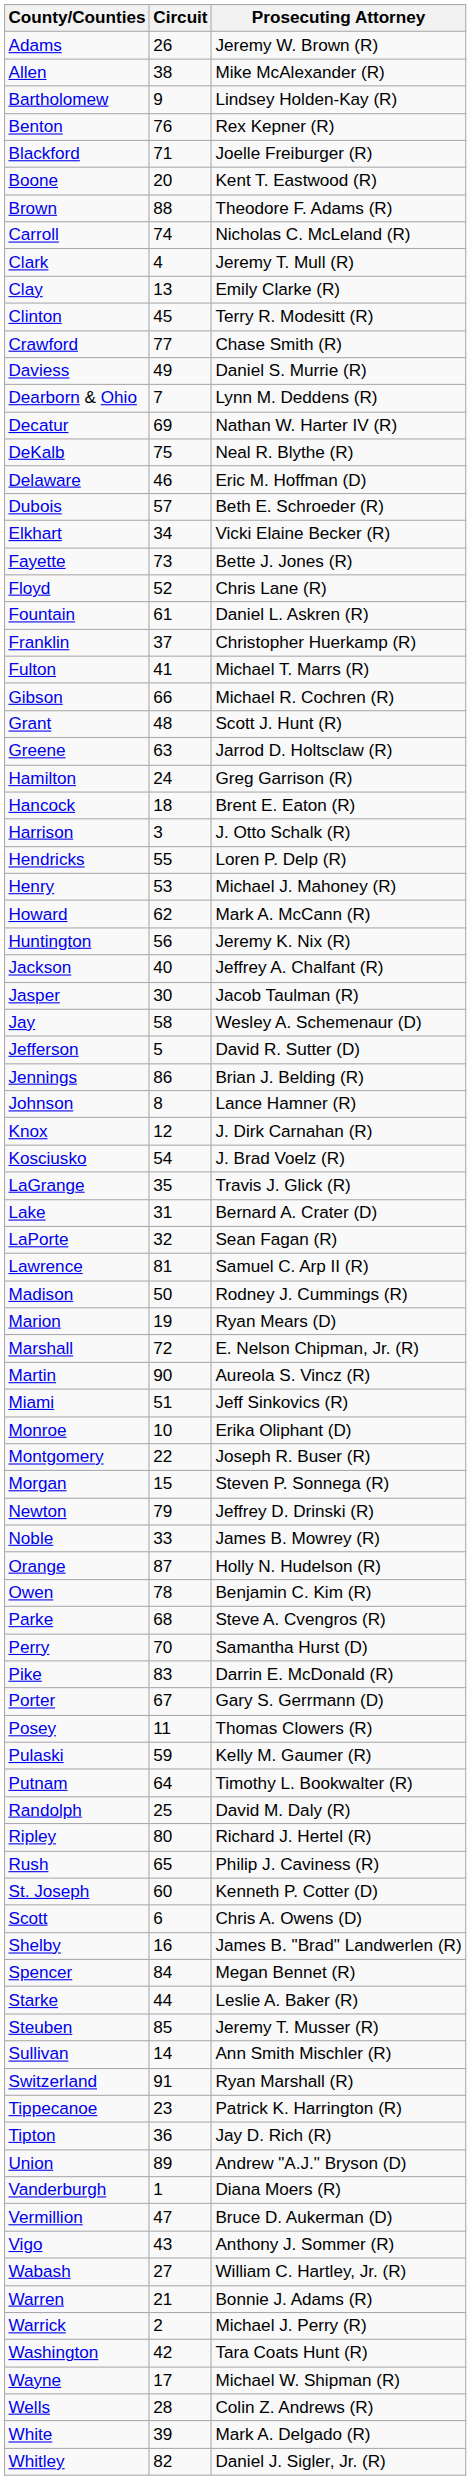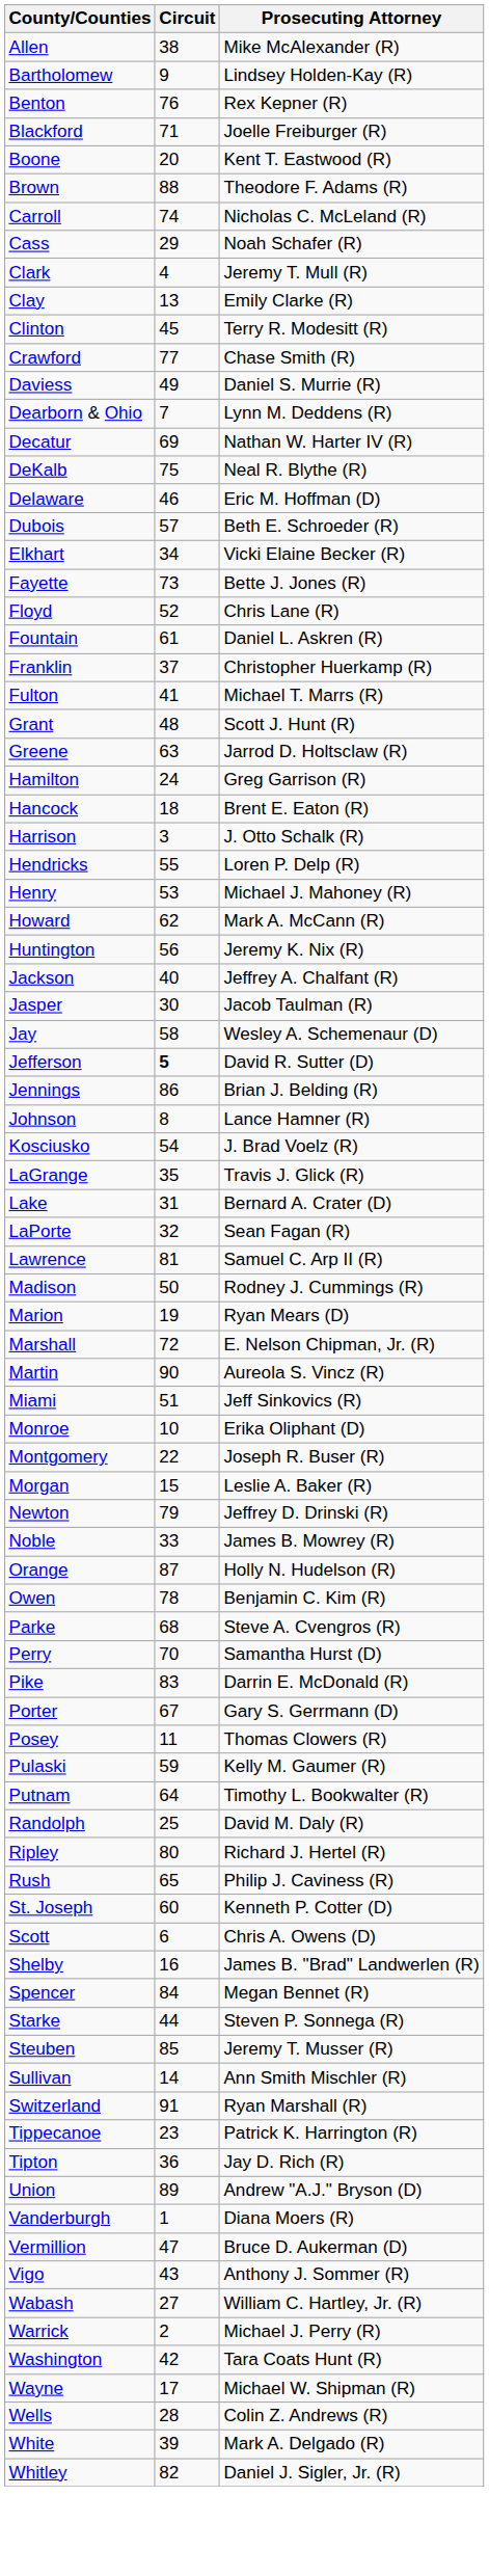- row: Adams | 26 | Jeremy W. Brown (R)
+ row: Cass | 29 | Noah Schafer (R)
- row: Gibson | 66 | Michael R. Cochren (R)
Jefferson | Circuit: normal -> bold
- row: Knox | 12 | J. Dirk Carnahan (R)
Morgan | Prosecuting Attorney: Steven P. Sonnega (R) -> Leslie A. Baker (R)
Starke | Prosecuting Attorney: Leslie A. Baker (R) -> Steven P. Sonnega (R)
- row: Warren | 21 | Bonnie J. Adams (R)
